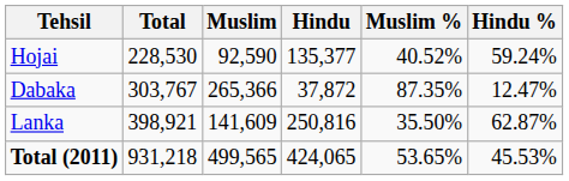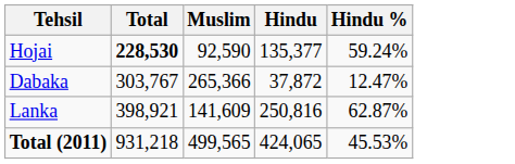- column: Muslim % | 40.52% | 87.35% | 35.50% | 53.65%
Hojai | Total: normal -> bold
